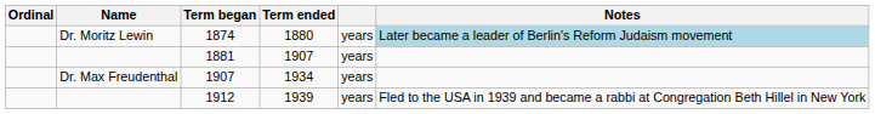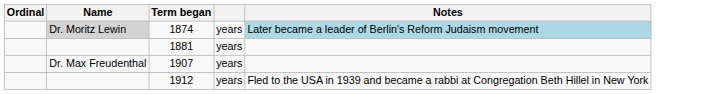- column: Term ended | 1880 | 1907 | 1934 | 1939
1874 | Name: no background -> lightgrey background
